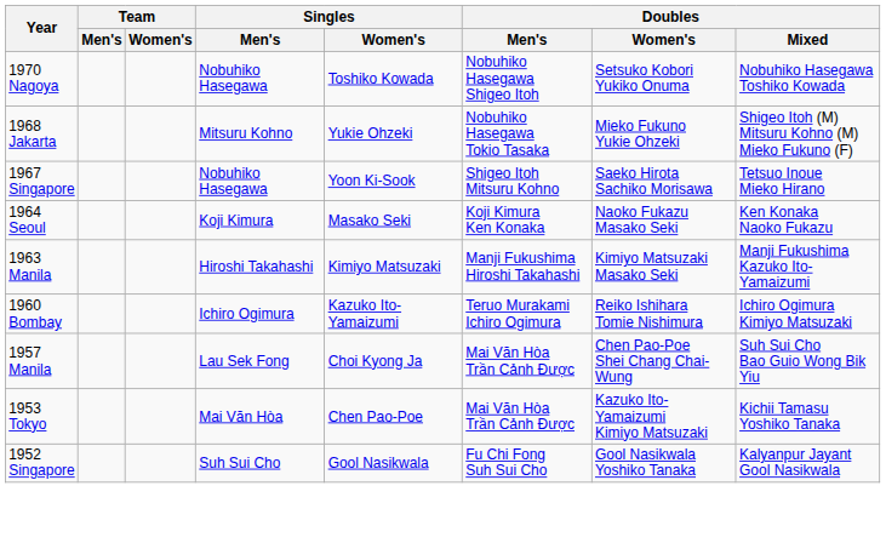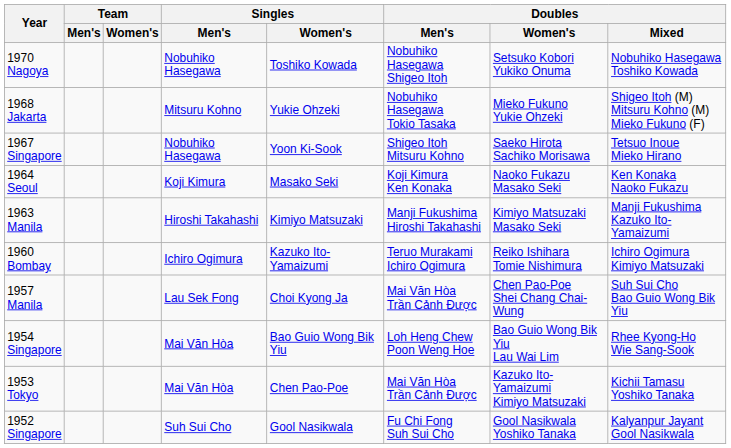+ row: 1954 Singapore | Mai Văn Hòa | Bao Guio Wong Bik Yiu | Loh Heng Chew Poon Weng Hoe | Bao Guio Wong Bik Yiu Lau Wai Lim | Rhee Kyong-Ho Wie Sang-Sook
